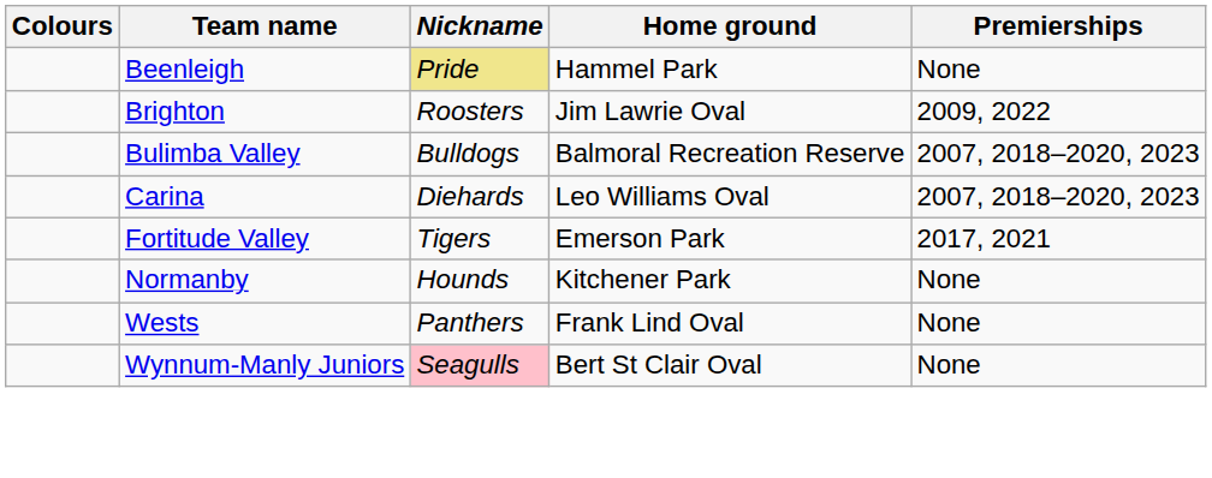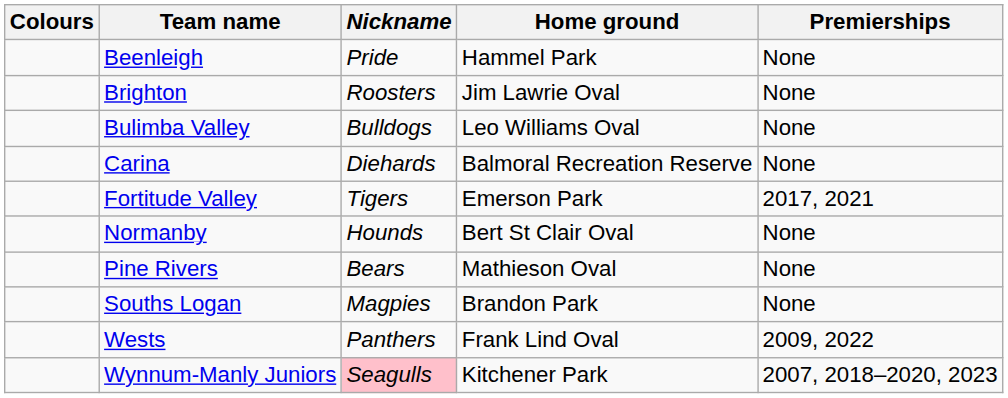Beenleigh | Nickname: khaki background -> no background
Brighton | Premierships: 2009, 2022 -> None
Bulimba Valley | Home ground: Balmoral Recreation Reserve -> Leo Williams Oval
Bulimba Valley | Premierships: 2007, 2018–2020, 2023 -> None
Carina | Home ground: Leo Williams Oval -> Balmoral Recreation Reserve
Carina | Premierships: 2007, 2018–2020, 2023 -> None
Normanby | Home ground: Kitchener Park -> Bert St Clair Oval
+ row: Pine Rivers | Bears | Mathieson Oval | None
+ row: Souths Logan | Magpies | Brandon Park | None
Wests | Premierships: None -> 2009, 2022
Wynnum-Manly Juniors | Home ground: Bert St Clair Oval -> Kitchener Park
Wynnum-Manly Juniors | Premierships: None -> 2007, 2018–2020, 2023
